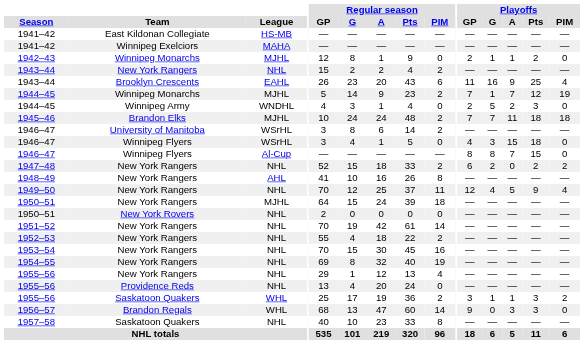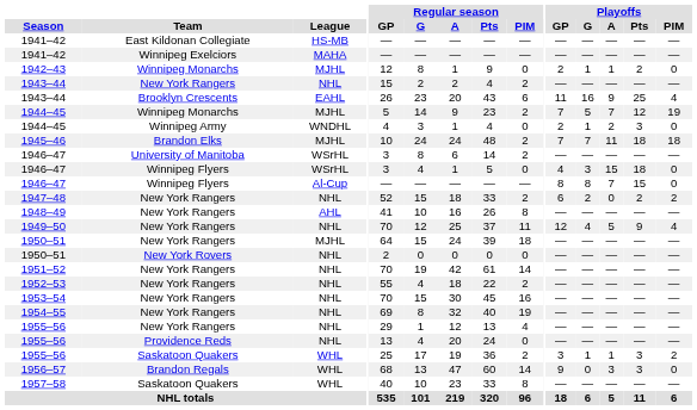1944–45 / Winnipeg Monarchs | Playoffs / G: 1 -> 5
1944–45 / Winnipeg Army | Playoffs / G: 5 -> 1
1957–58 | League: NHL -> WHL
